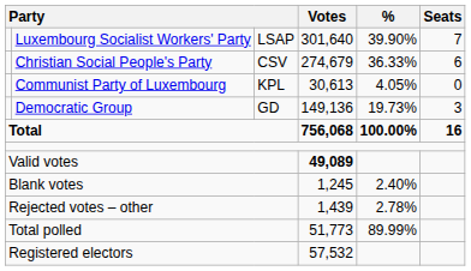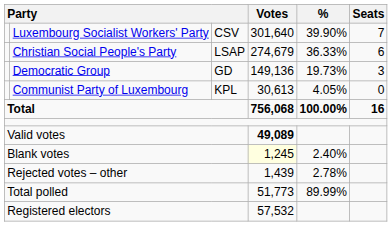Luxembourg Socialist Workers' Party | column 3: LSAP -> CSV
Christian Social People's Party | column 3: CSV -> LSAP
rows swapped: Democratic Group <-> Communist Party of Luxembourg
Blank votes | Votes: no background -> lightyellow background
